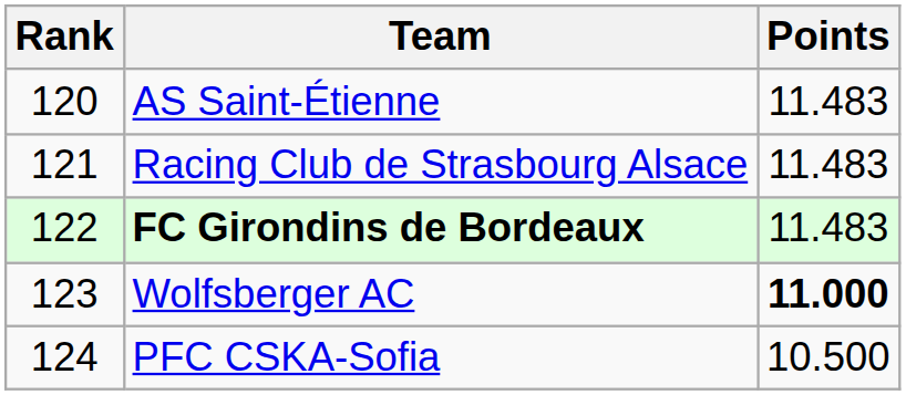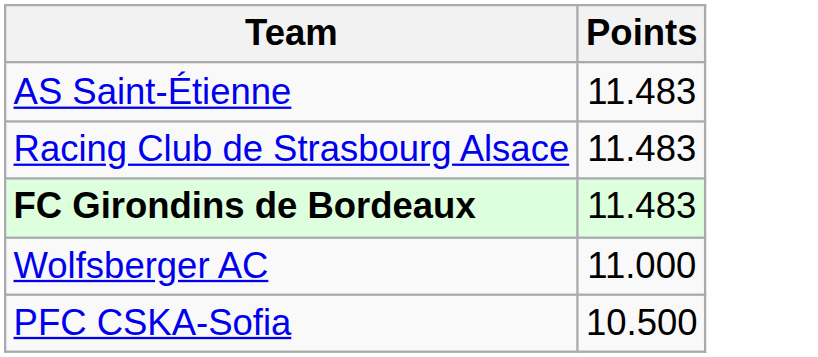- column: Rank | 120 | 121 | 122 | 123 | 124
Wolfsberger AC | Points: bold -> normal
